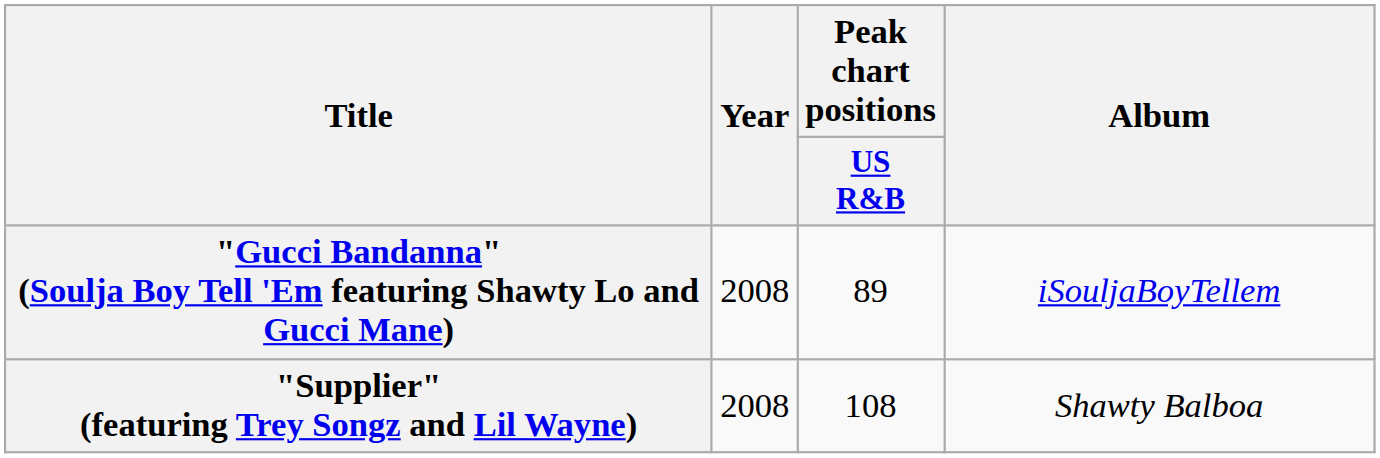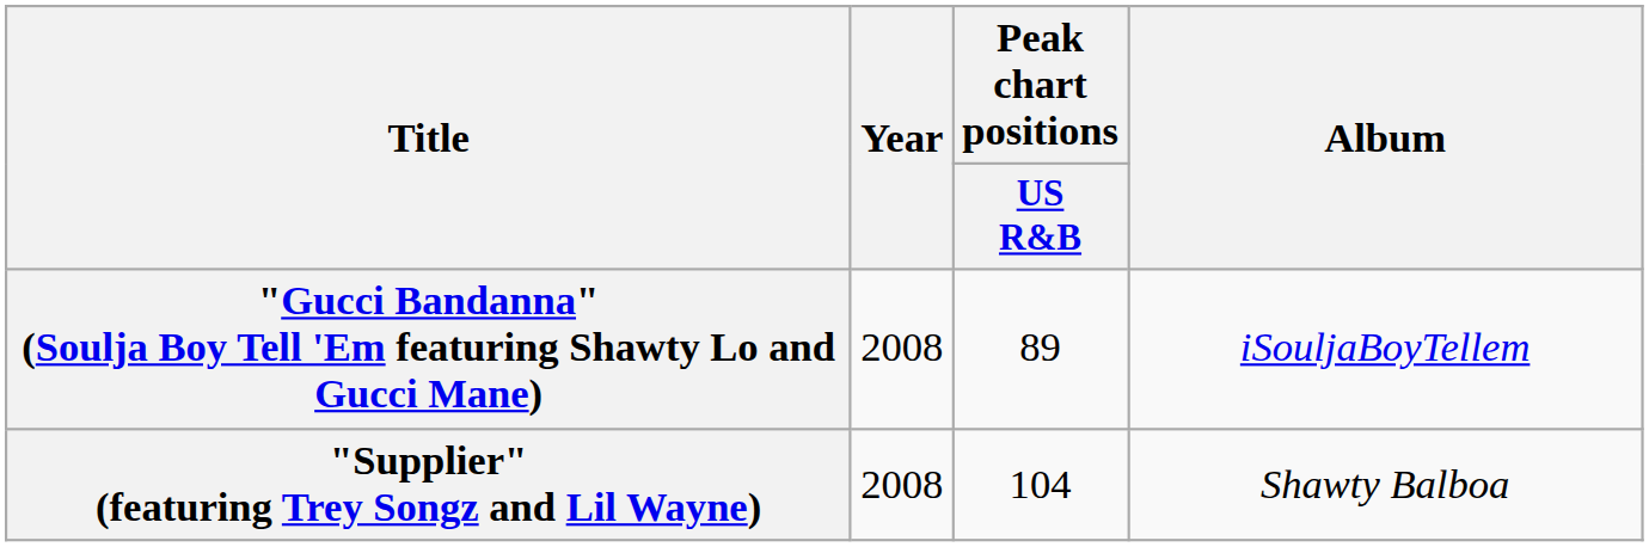"Supplier" (featuring Trey Songz and Lil Wayne) | Peak chart positions / US R&B: 108 -> 104
